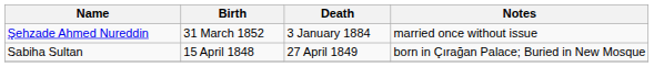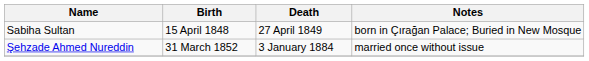rows swapped: Sabiha Sultan <-> Şehzade Ahmed Nureddin
